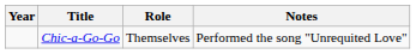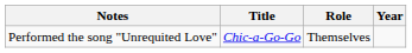columns swapped: Year <-> Notes
